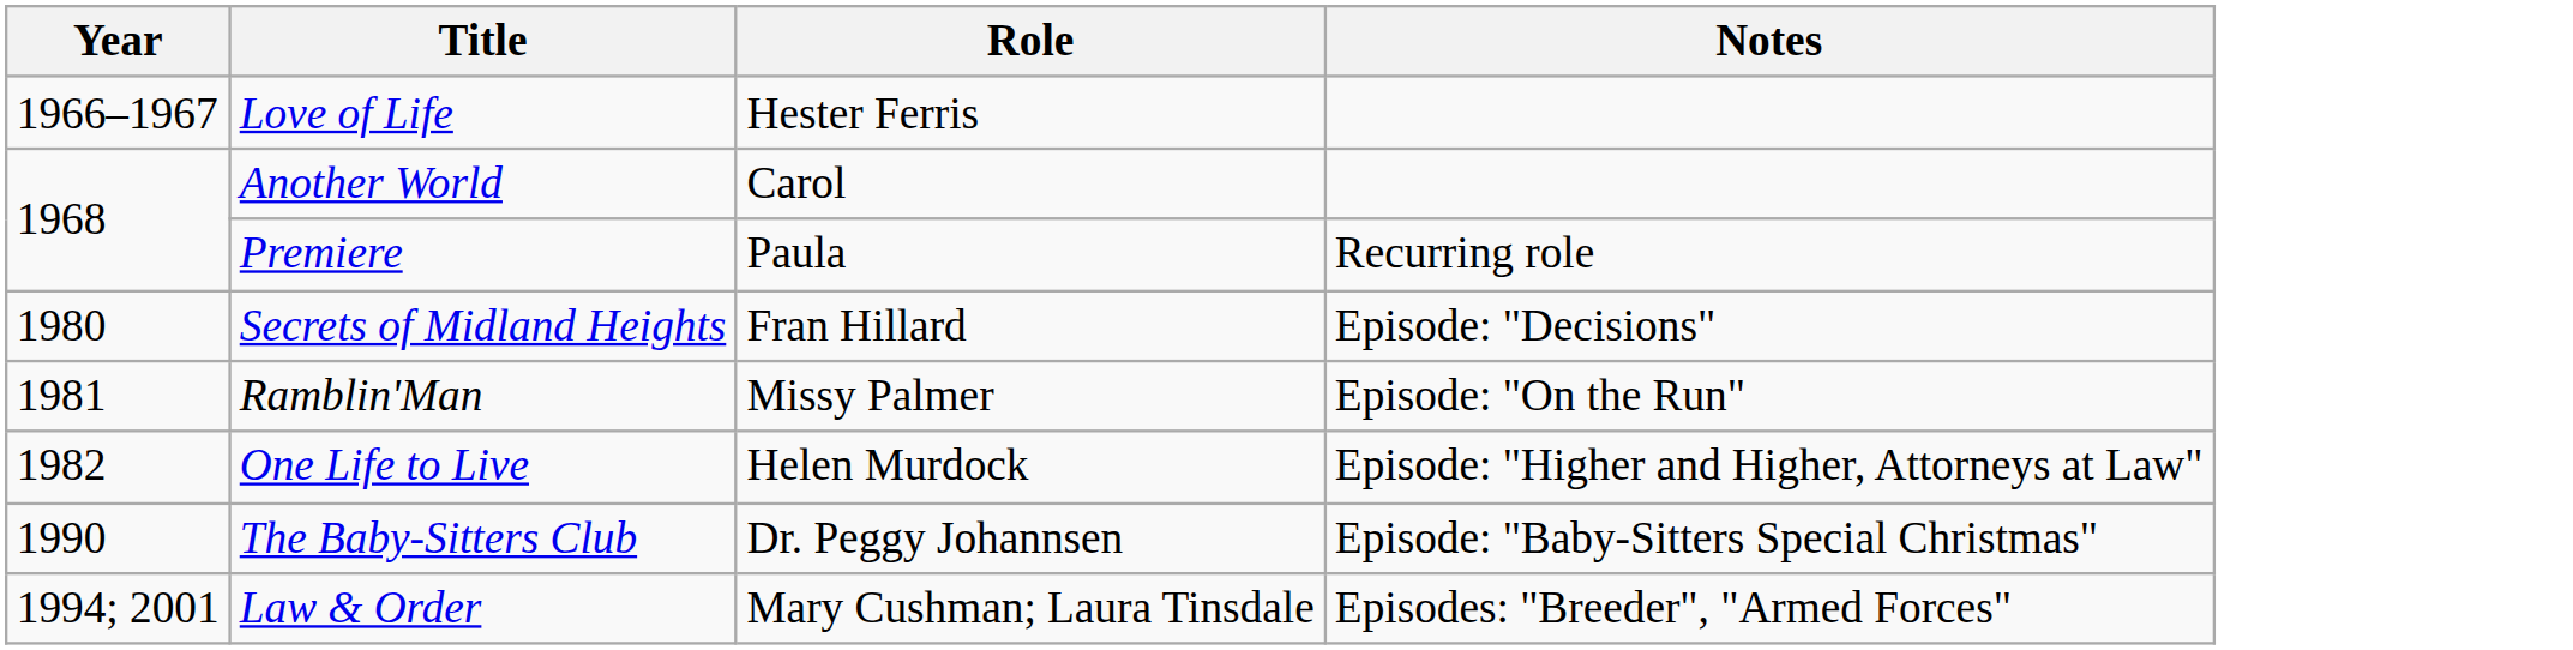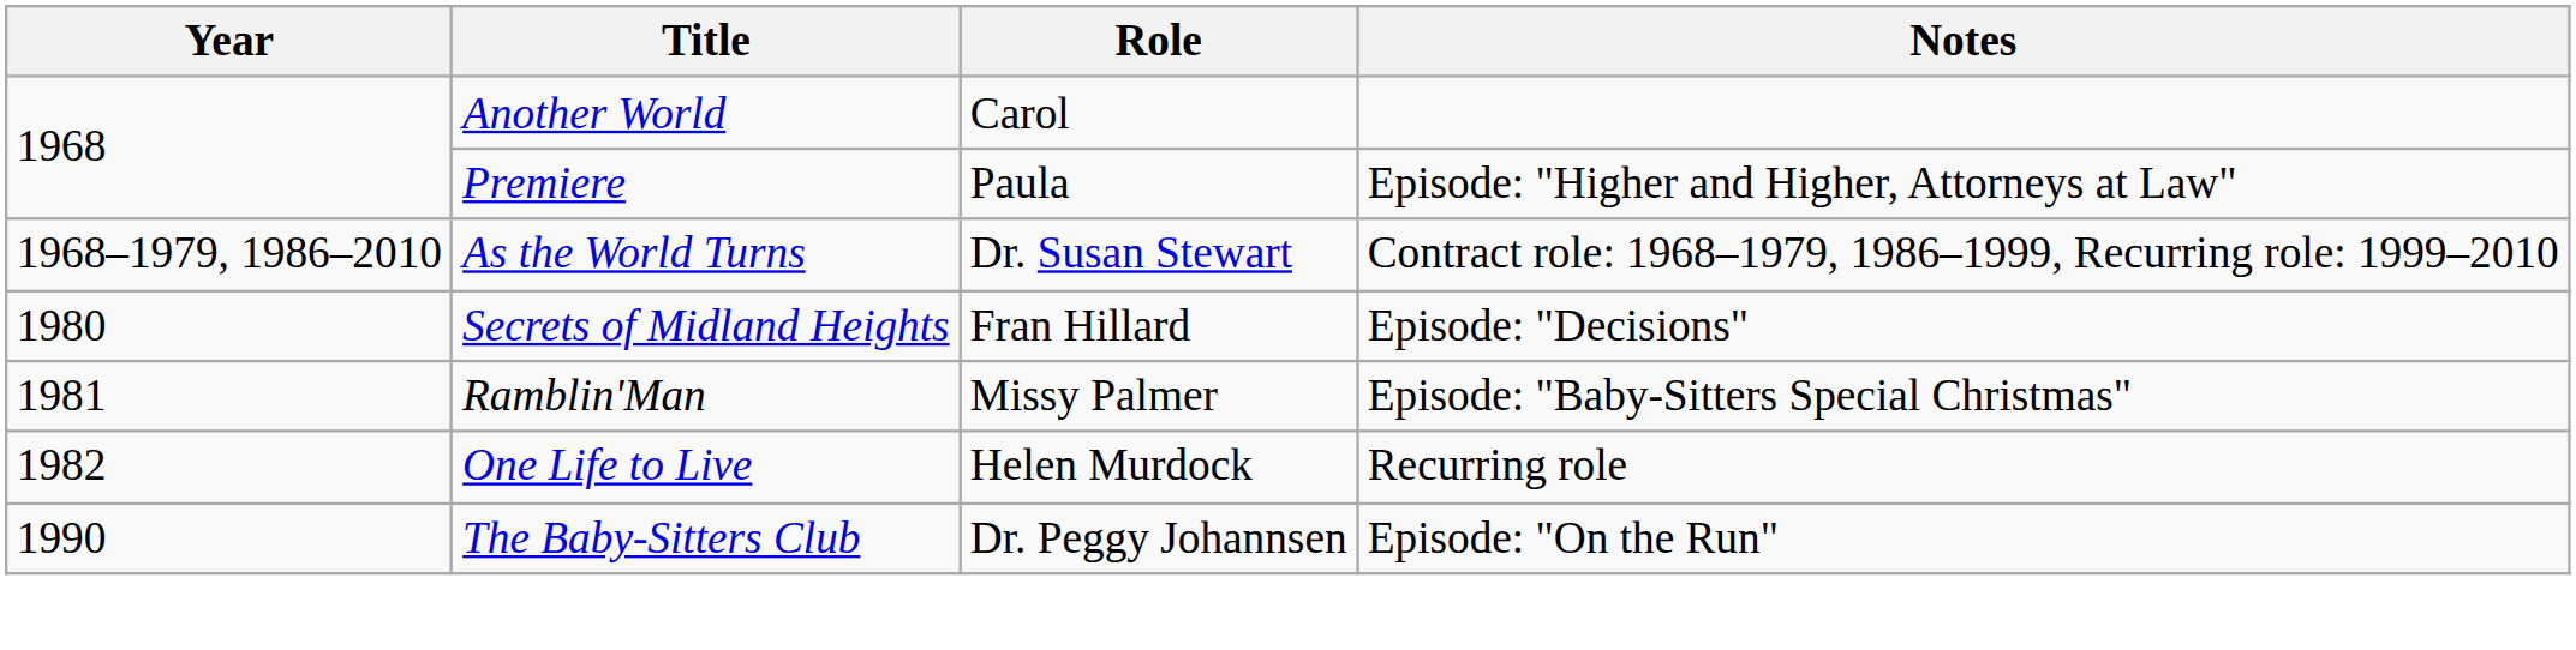- row: 1966–1967 | Love of Life | Hester Ferris
Premiere | Notes: Recurring role -> Episode: "Higher and Higher, Attorneys at Law"
+ row: 1968–1979, 1986–2010 | As the World Turns | Dr. Susan Stewart | Contract role: 1968–1979, 1986–1999, Recurring role: 1999–2010
Ramblin'Man | Notes: Episode: "On the Run" -> Episode: "Baby-Sitters Special Christmas"
One Life to Live | Notes: Episode: "Higher and Higher, Attorneys at Law" -> Recurring role
The Baby-Sitters Club | Notes: Episode: "Baby-Sitters Special Christmas" -> Episode: "On the Run"
- row: 1994; 2001 | Law & Order | Mary Cushman; Laura Tinsdale | Episodes: "Breeder", "Armed Forces"
